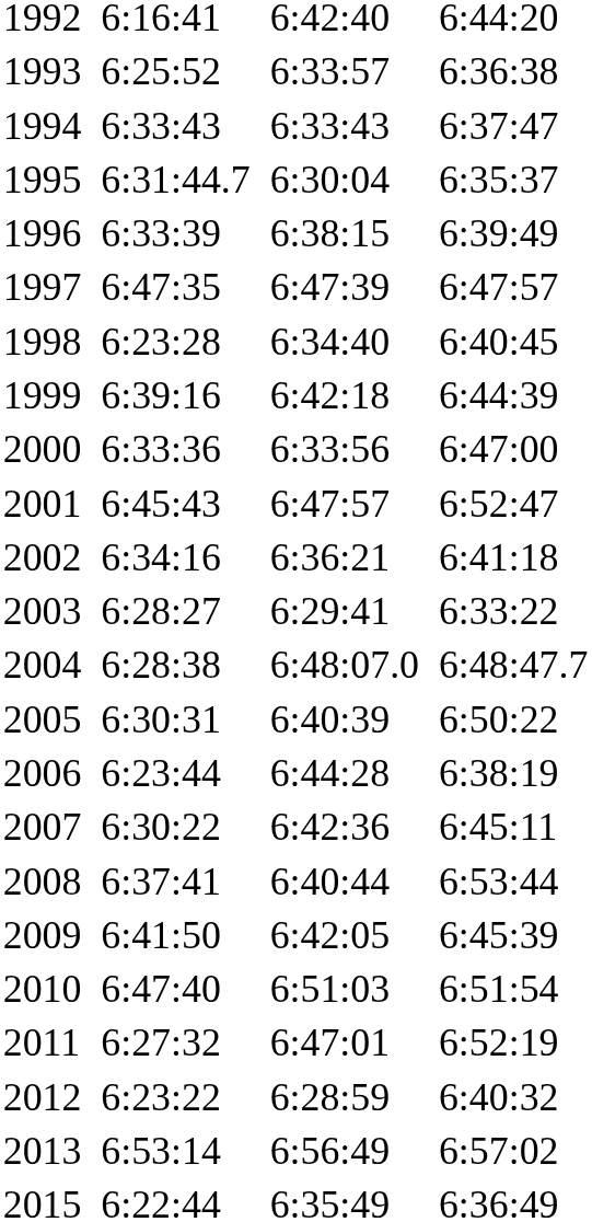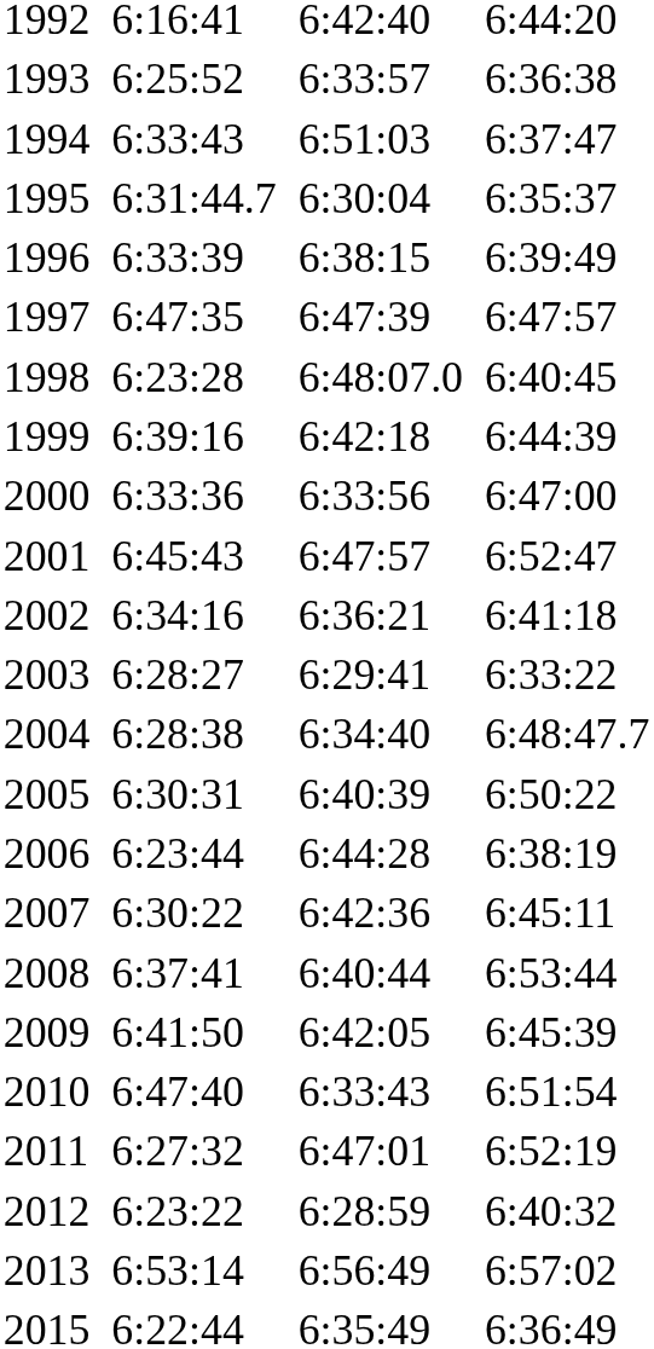1994 | column 5: 6:33:43 -> 6:51:03
1998 | column 5: 6:34:40 -> 6:48:07.0
2004 | column 5: 6:48:07.0 -> 6:34:40
2010 | column 5: 6:51:03 -> 6:33:43
